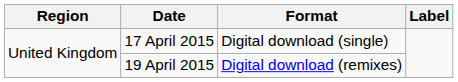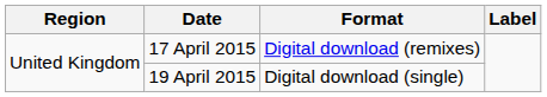17 April 2015 | Format: Digital download (single) -> Digital download (remixes)
19 April 2015 | Format: Digital download (remixes) -> Digital download (single)
